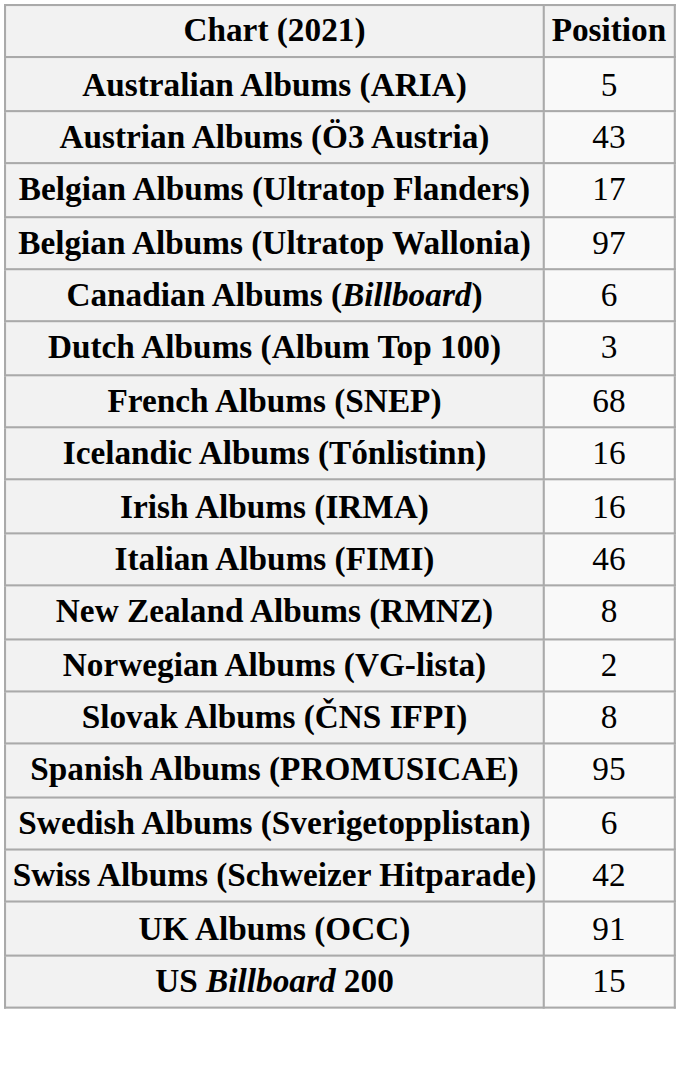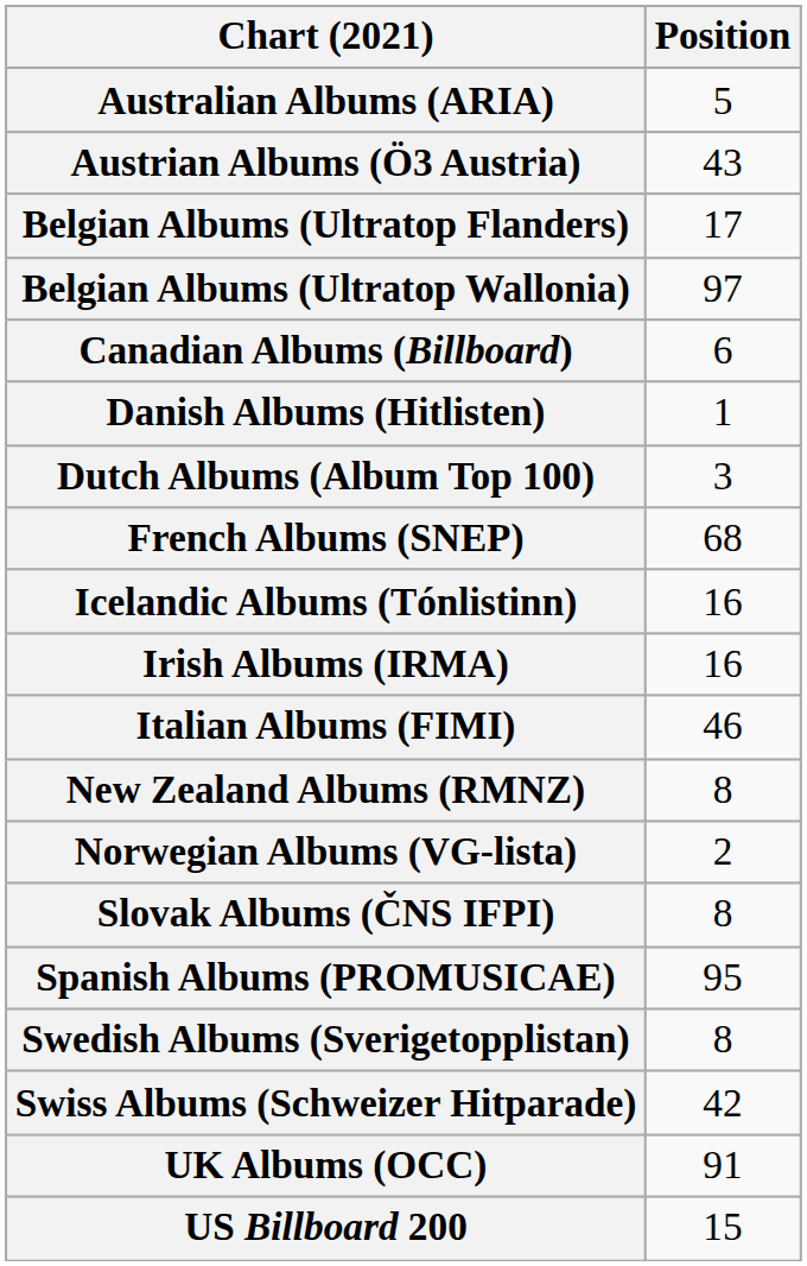+ row: Danish Albums (Hitlisten) | 1
Swedish Albums (Sverigetopplistan) | Position: 6 -> 8
